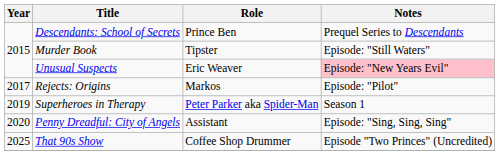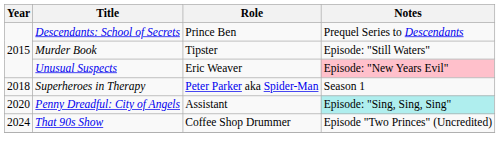- row: 2017 | Rejects: Origins | Markos | Episode: "Pilot"
Superheroes in Therapy | Year: 2019 -> 2018
Penny Dreadful: City of Angels | Notes: no background -> paleturquoise background
That 90s Show | Year: 2025 -> 2024
